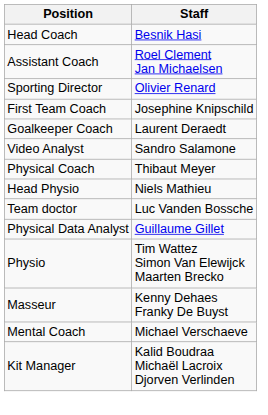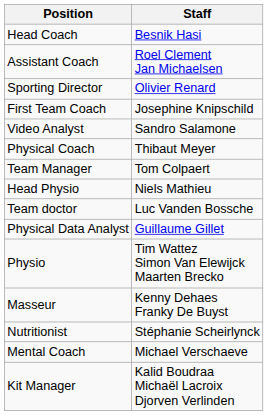- row: Goalkeeper Coach | Laurent Deraedt
+ row: Team Manager | Tom Colpaert
+ row: Nutritionist | Stéphanie Scheirlynck
